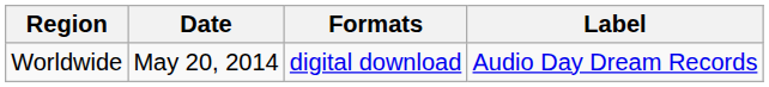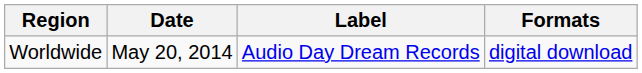columns swapped: Label <-> Formats
